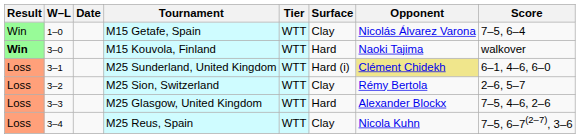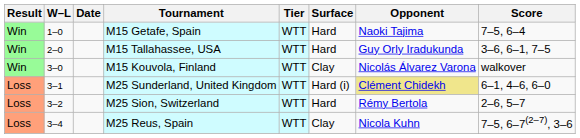M15 Getafe, Spain | Surface: Clay -> Hard
M15 Getafe, Spain | Opponent: Nicolás Álvarez Varona -> Naoki Tajima
+ row: Win | 2–0 | M15 Tallahassee, USA | WTT | Hard | Guy Orly Iradukunda | 3–6, 6–1, 7–5
M15 Kouvola, Finland | Result: bold -> normal
M15 Kouvola, Finland | Surface: Hard -> Clay
M15 Kouvola, Finland | Opponent: Naoki Tajima -> Nicolás Álvarez Varona
M25 Sion, Switzerland | Surface: Clay -> Hard
- row: Loss | 3–3 | M25 Glasgow, United Kingdom | WTT | Hard | Alexander Blockx | 7–5, 4–6, 2–6
